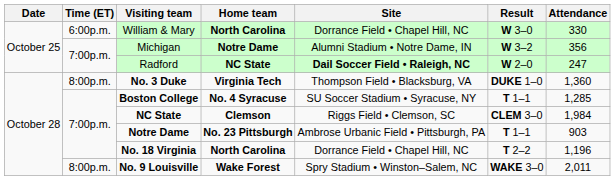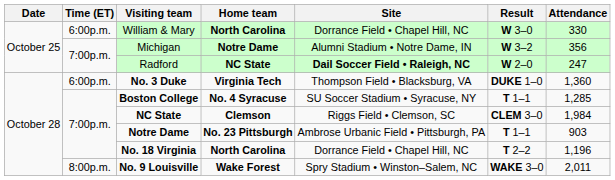No. 3 Duke | Time (ET): 8:00p.m. -> 6:00p.m.
